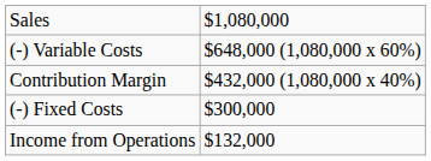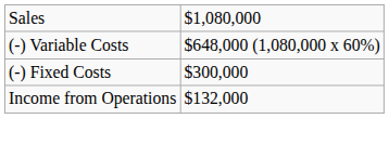- row: Contribution Margin | $432,000 (1,080,000 x 40%)
